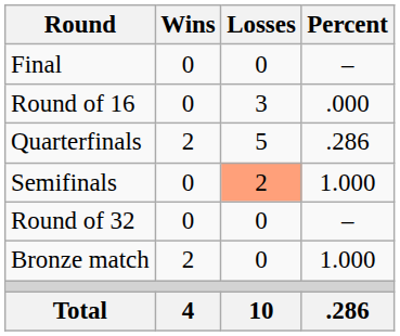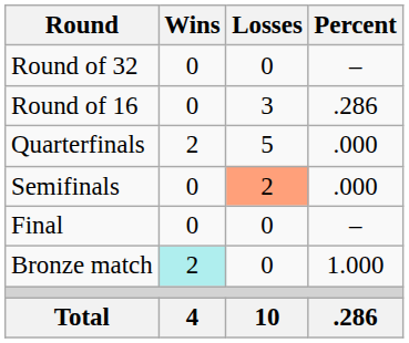rows swapped: Round of 32 <-> Final
Round of 16 | Percent: .000 -> .286
Quarterfinals | Percent: .286 -> .000
Semifinals | Percent: 1.000 -> .000
Bronze match | Wins: no background -> paleturquoise background
